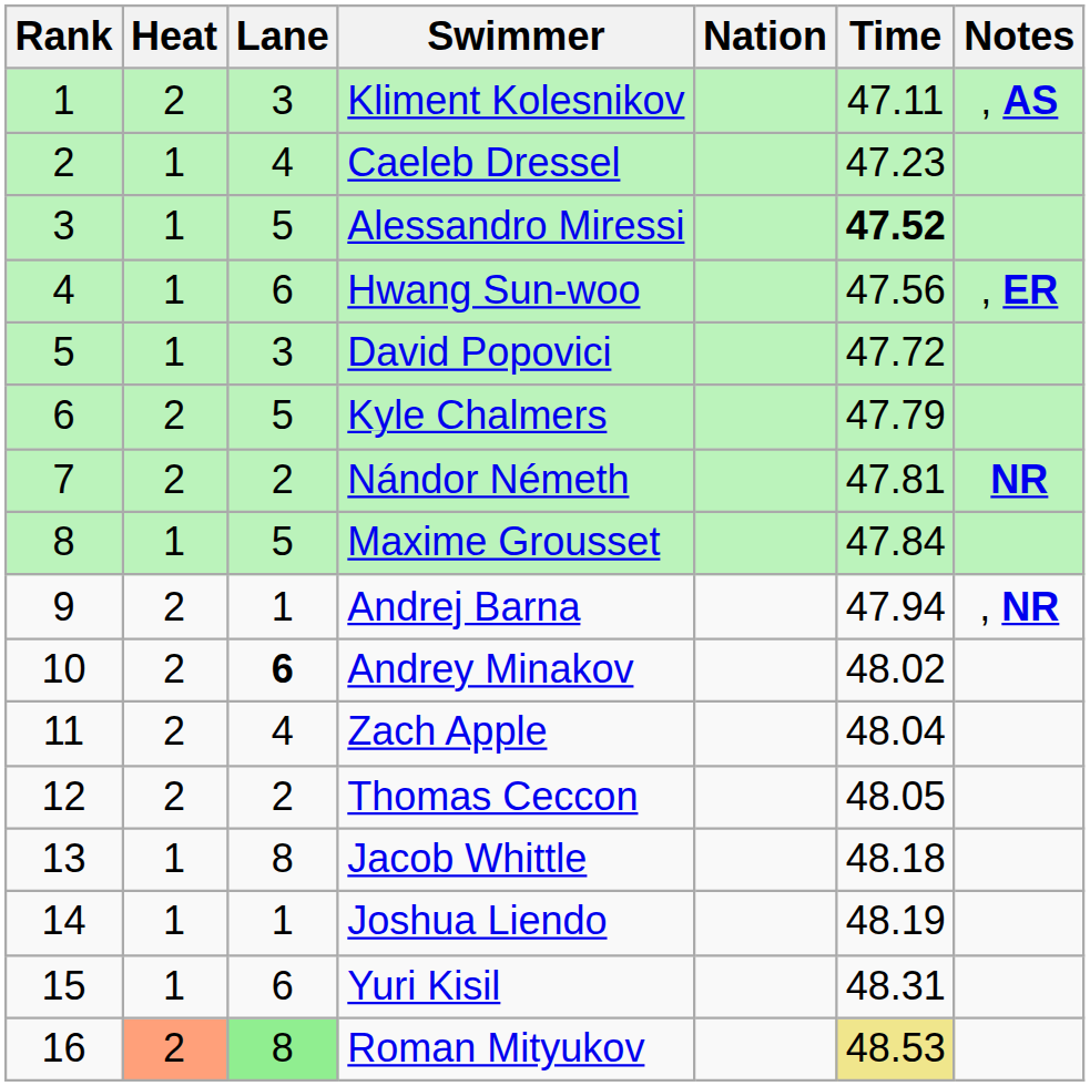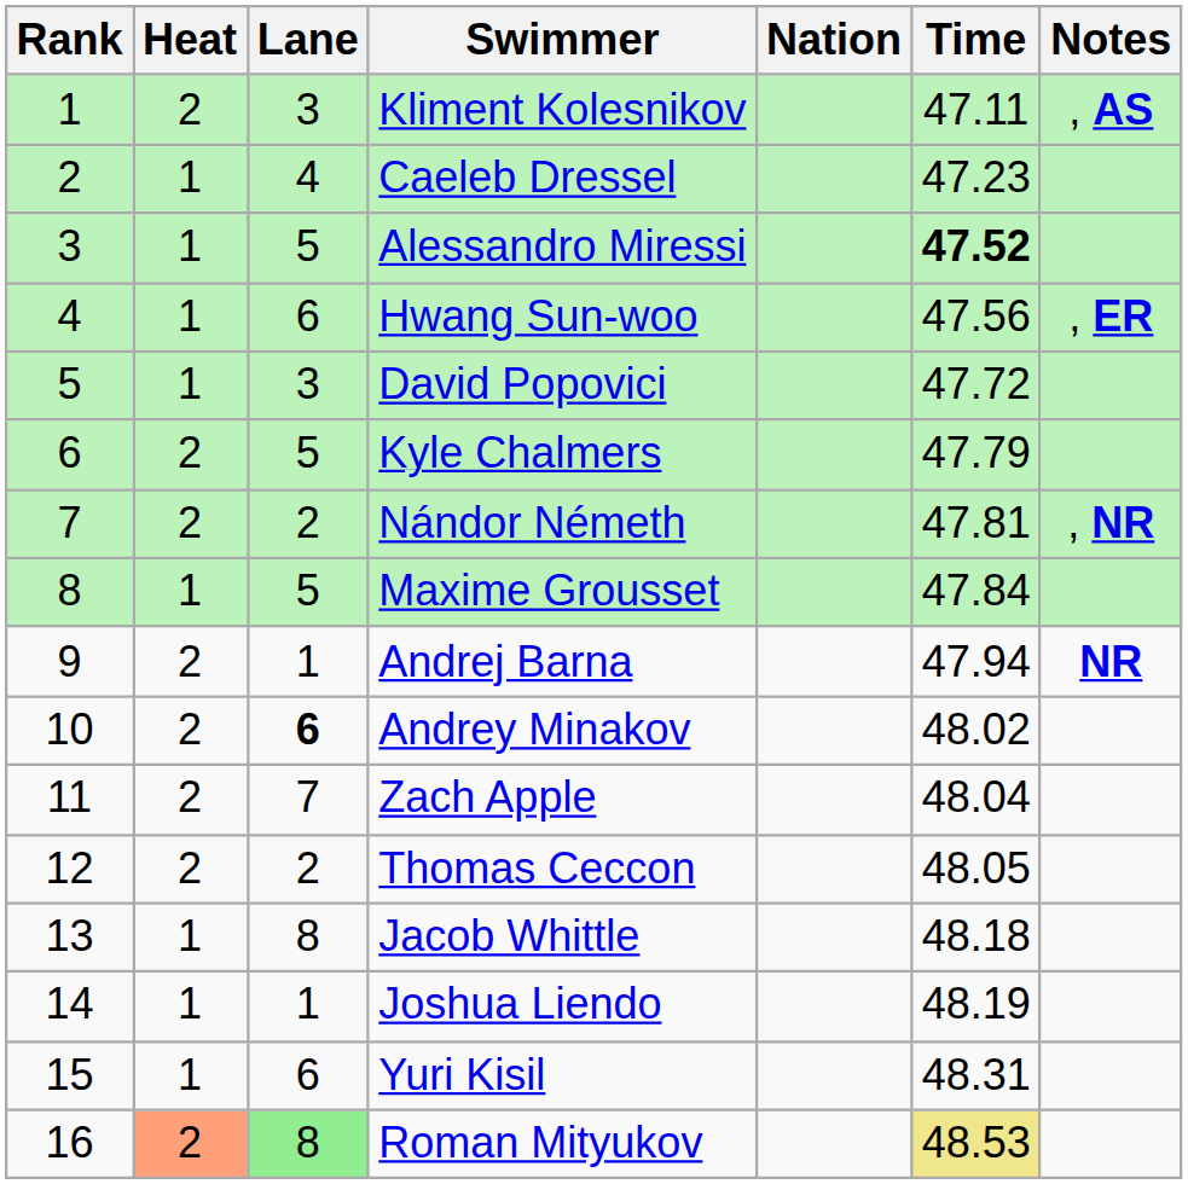Nándor Németh | Notes: NR -> , NR
Andrej Barna | Notes: , NR -> NR
Zach Apple | Lane: 4 -> 7
